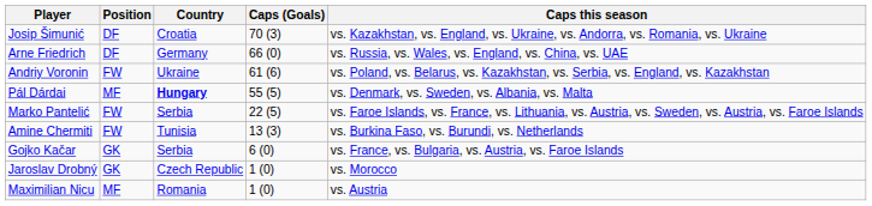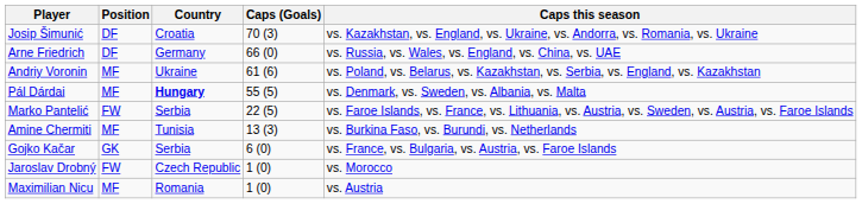Andriy Voronin | Position: FW -> MF
Amine Chermiti | Position: FW -> MF
Jaroslav Drobný | Position: GK -> FW
